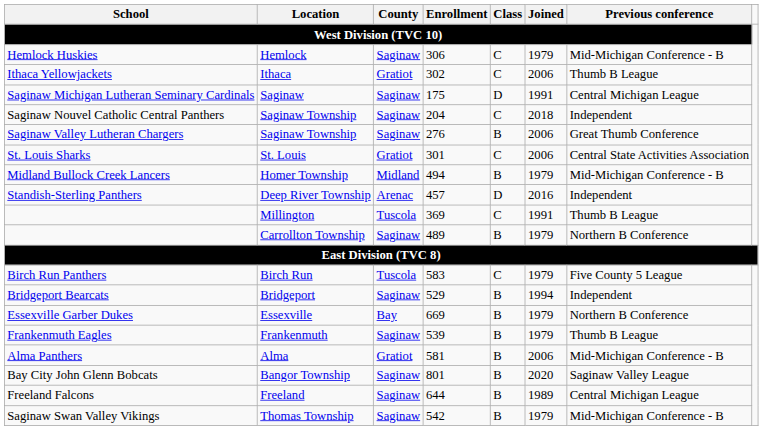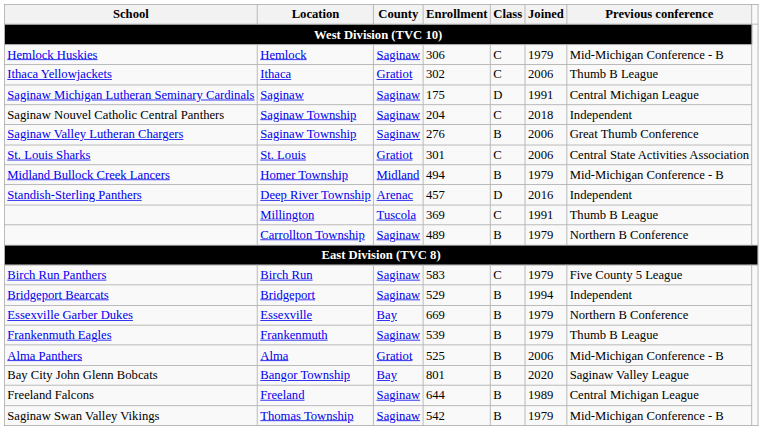Birch Run Panthers | County / West Division (TVC 10): Tuscola -> Saginaw
Alma Panthers | Enrollment / West Division (TVC 10): 581 -> 525
Bay City John Glenn Bobcats | County / West Division (TVC 10): Saginaw -> Bay
